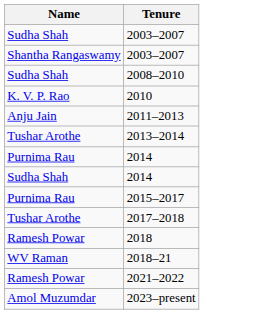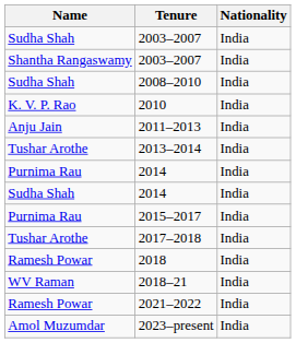+ column: Nationality | India | India | India | India | India | India | India | India | India | India | India | India | India | India
